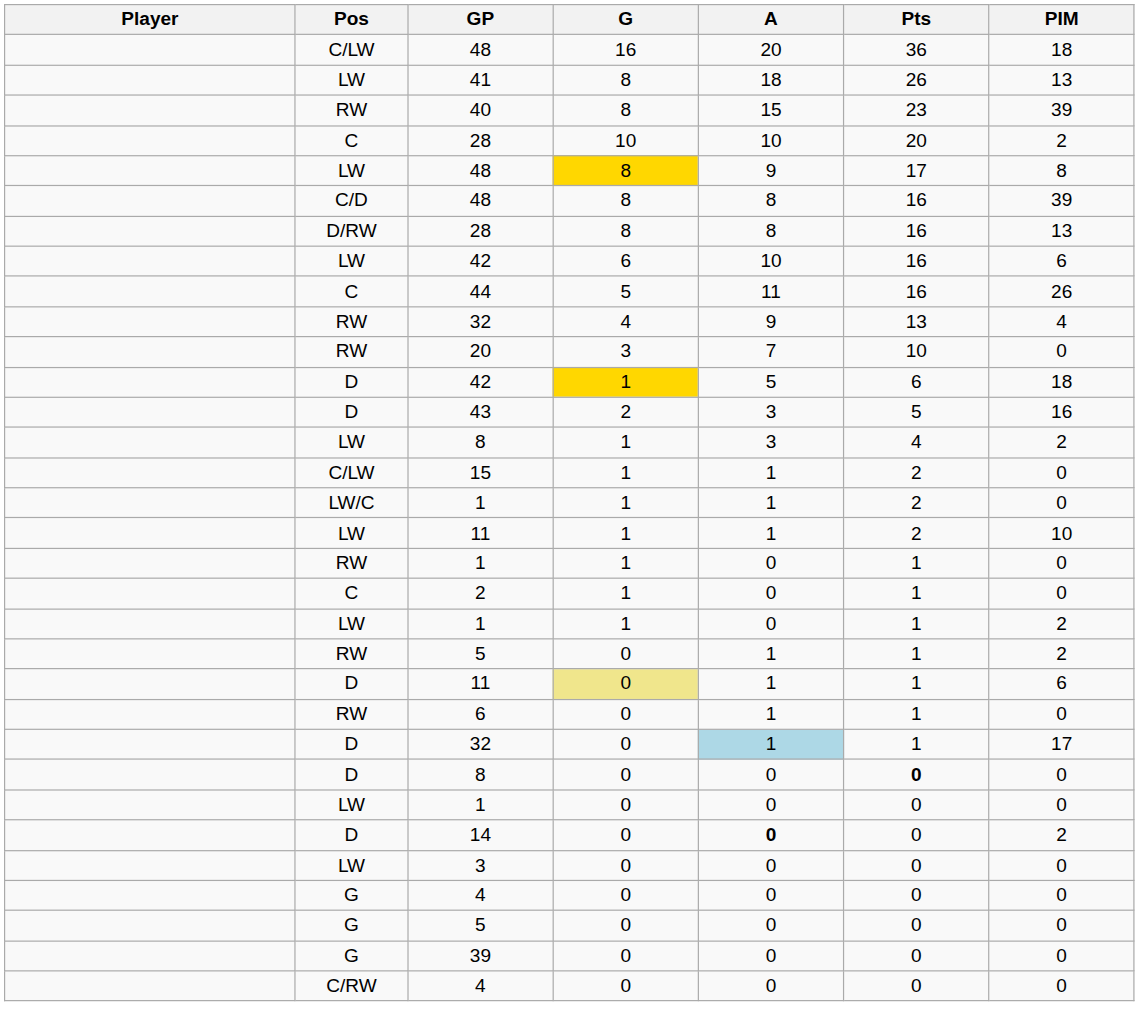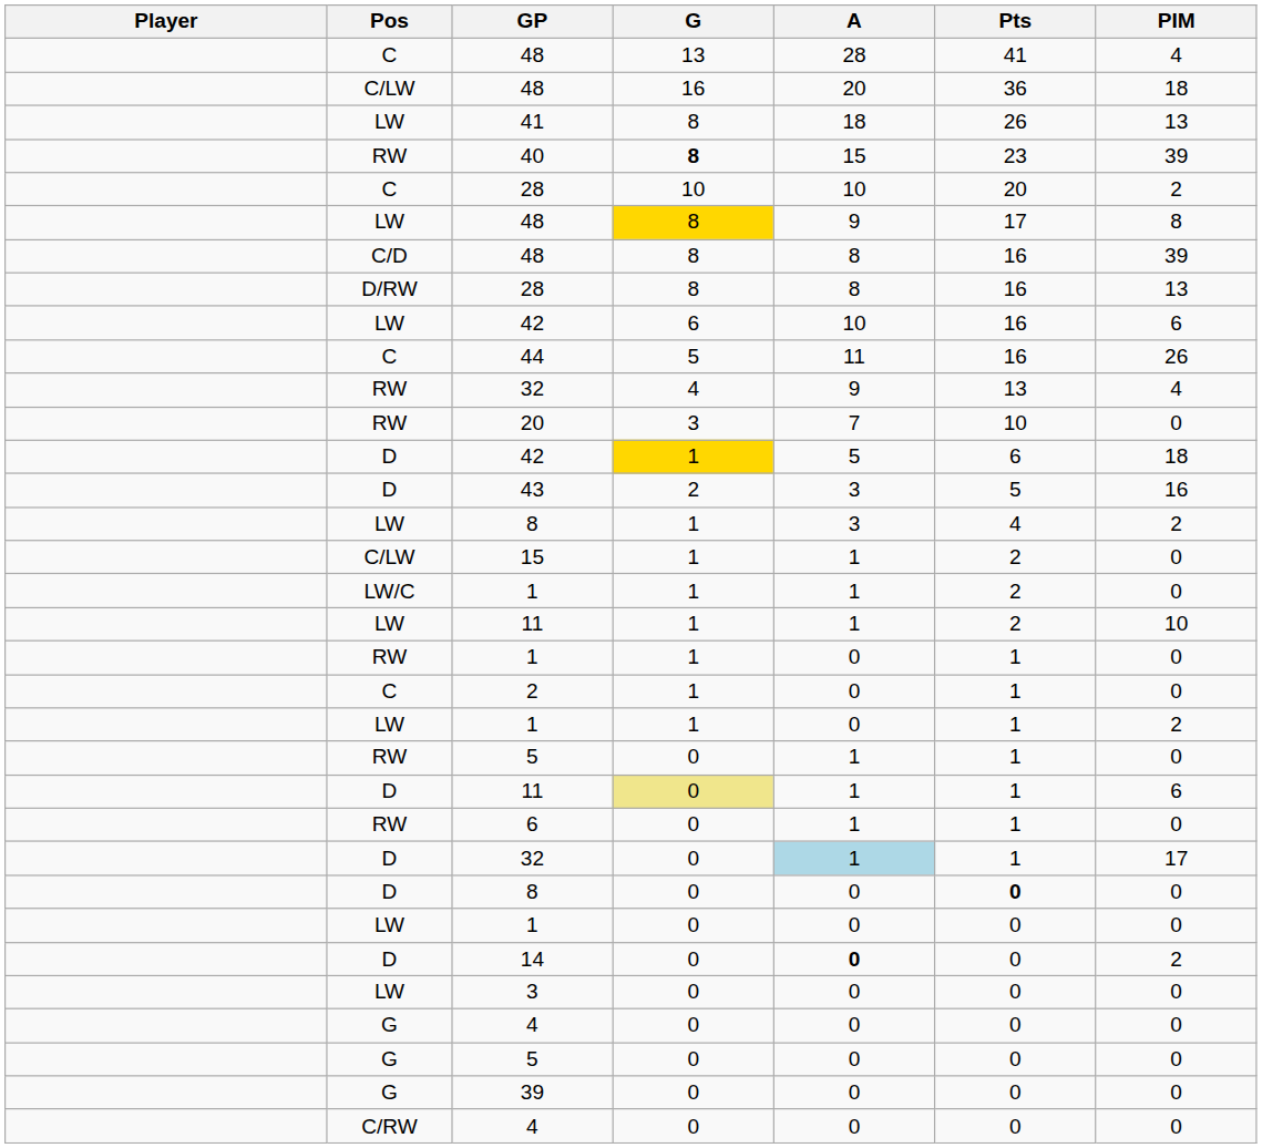+ row: C | 48 | 13 | 28 | 41 | 4
40 | G: normal -> bold
RW / 5 | PIM: 2 -> 0
